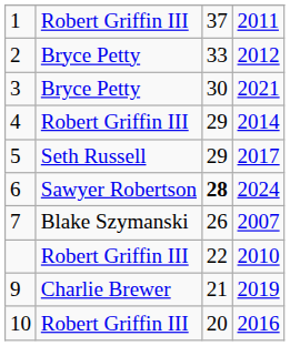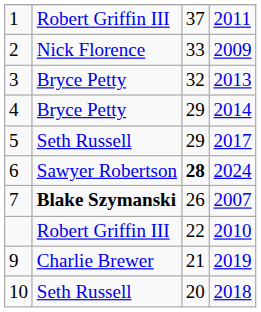2 | column 2: Bryce Petty -> Nick Florence
2 | column 4: 2012 -> 2009
3 | column 3: 30 -> 32
3 | column 4: 2021 -> 2013
4 | column 2: Robert Griffin III -> Bryce Petty
7 | column 2: normal -> bold
10 | column 2: Robert Griffin III -> Seth Russell
10 | column 4: 2016 -> 2018
